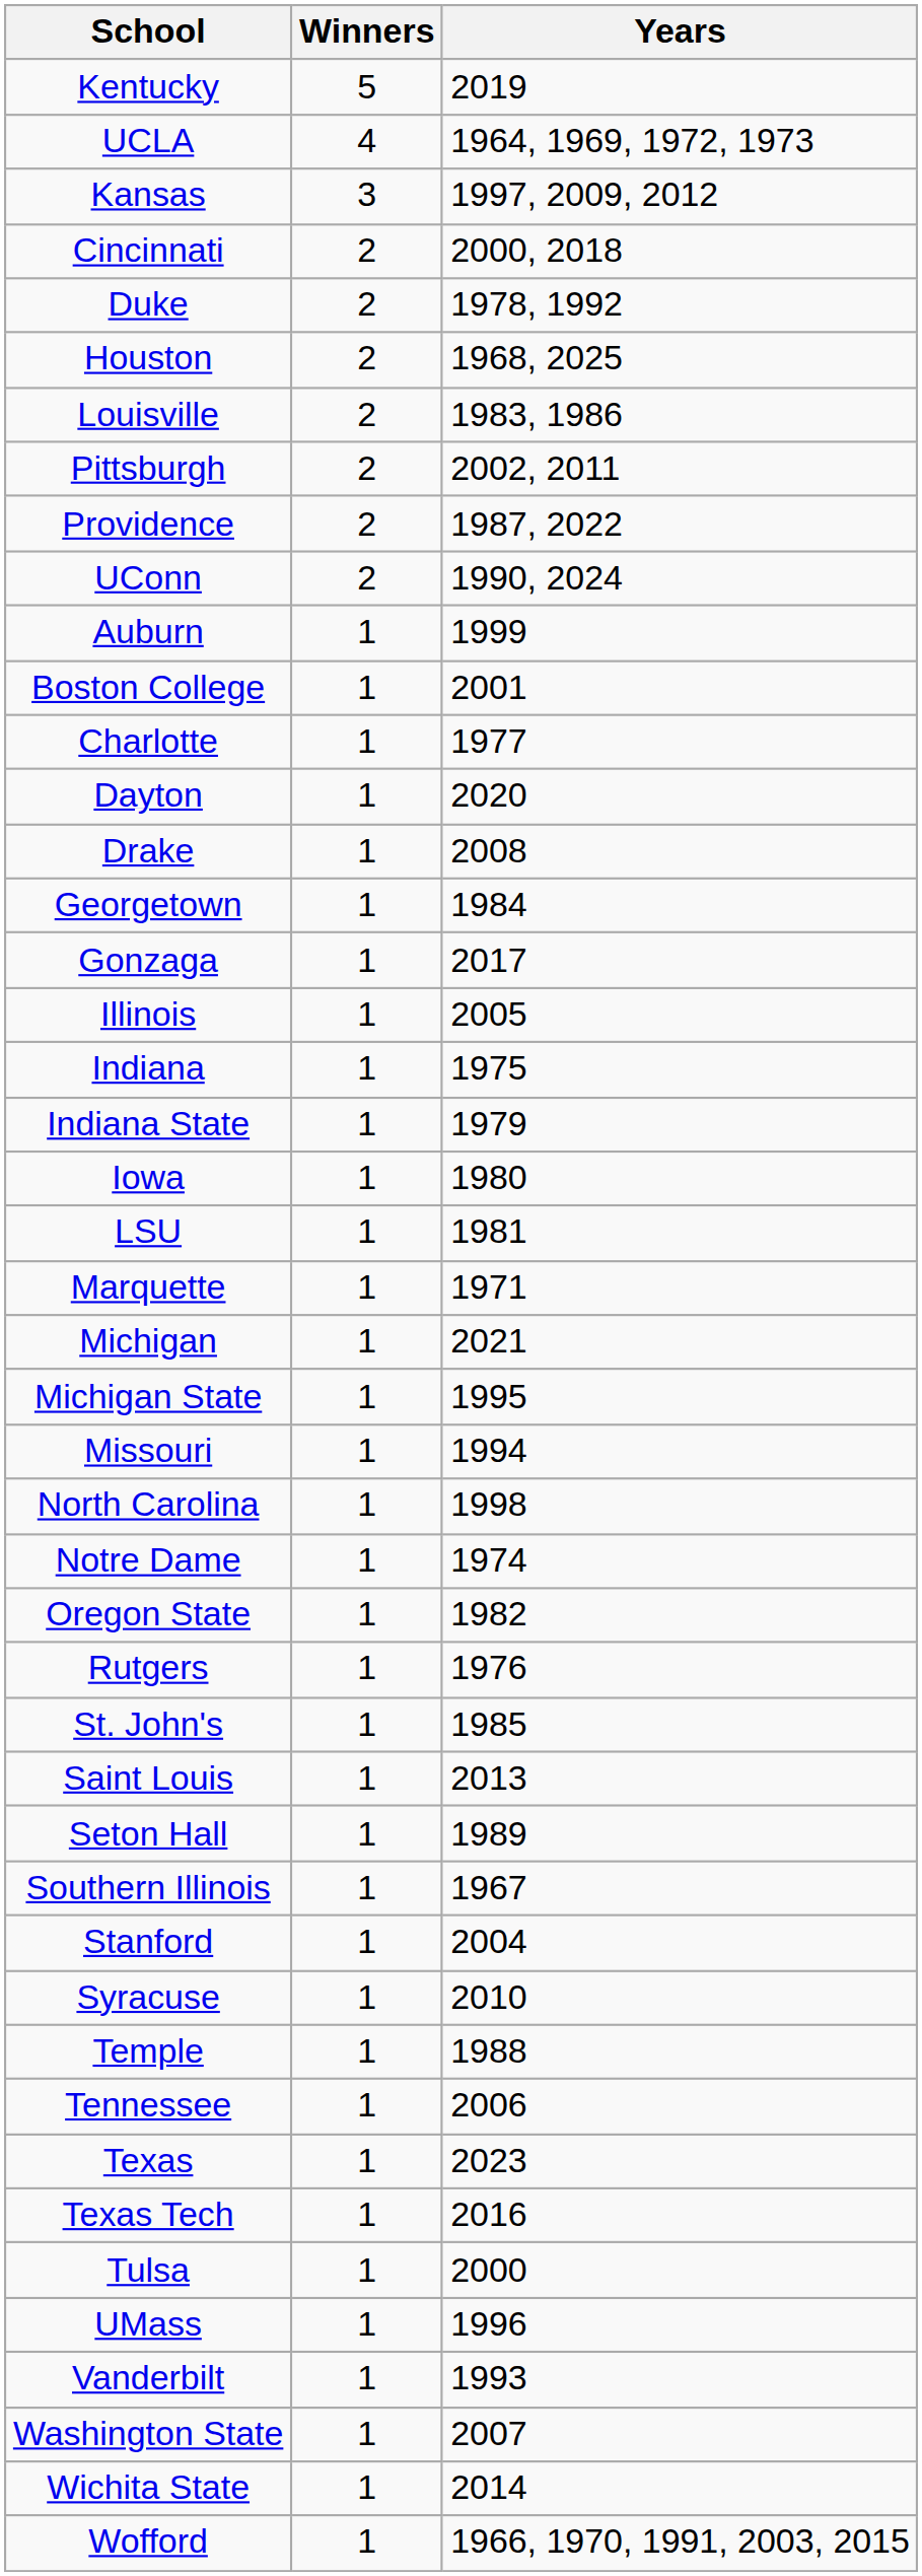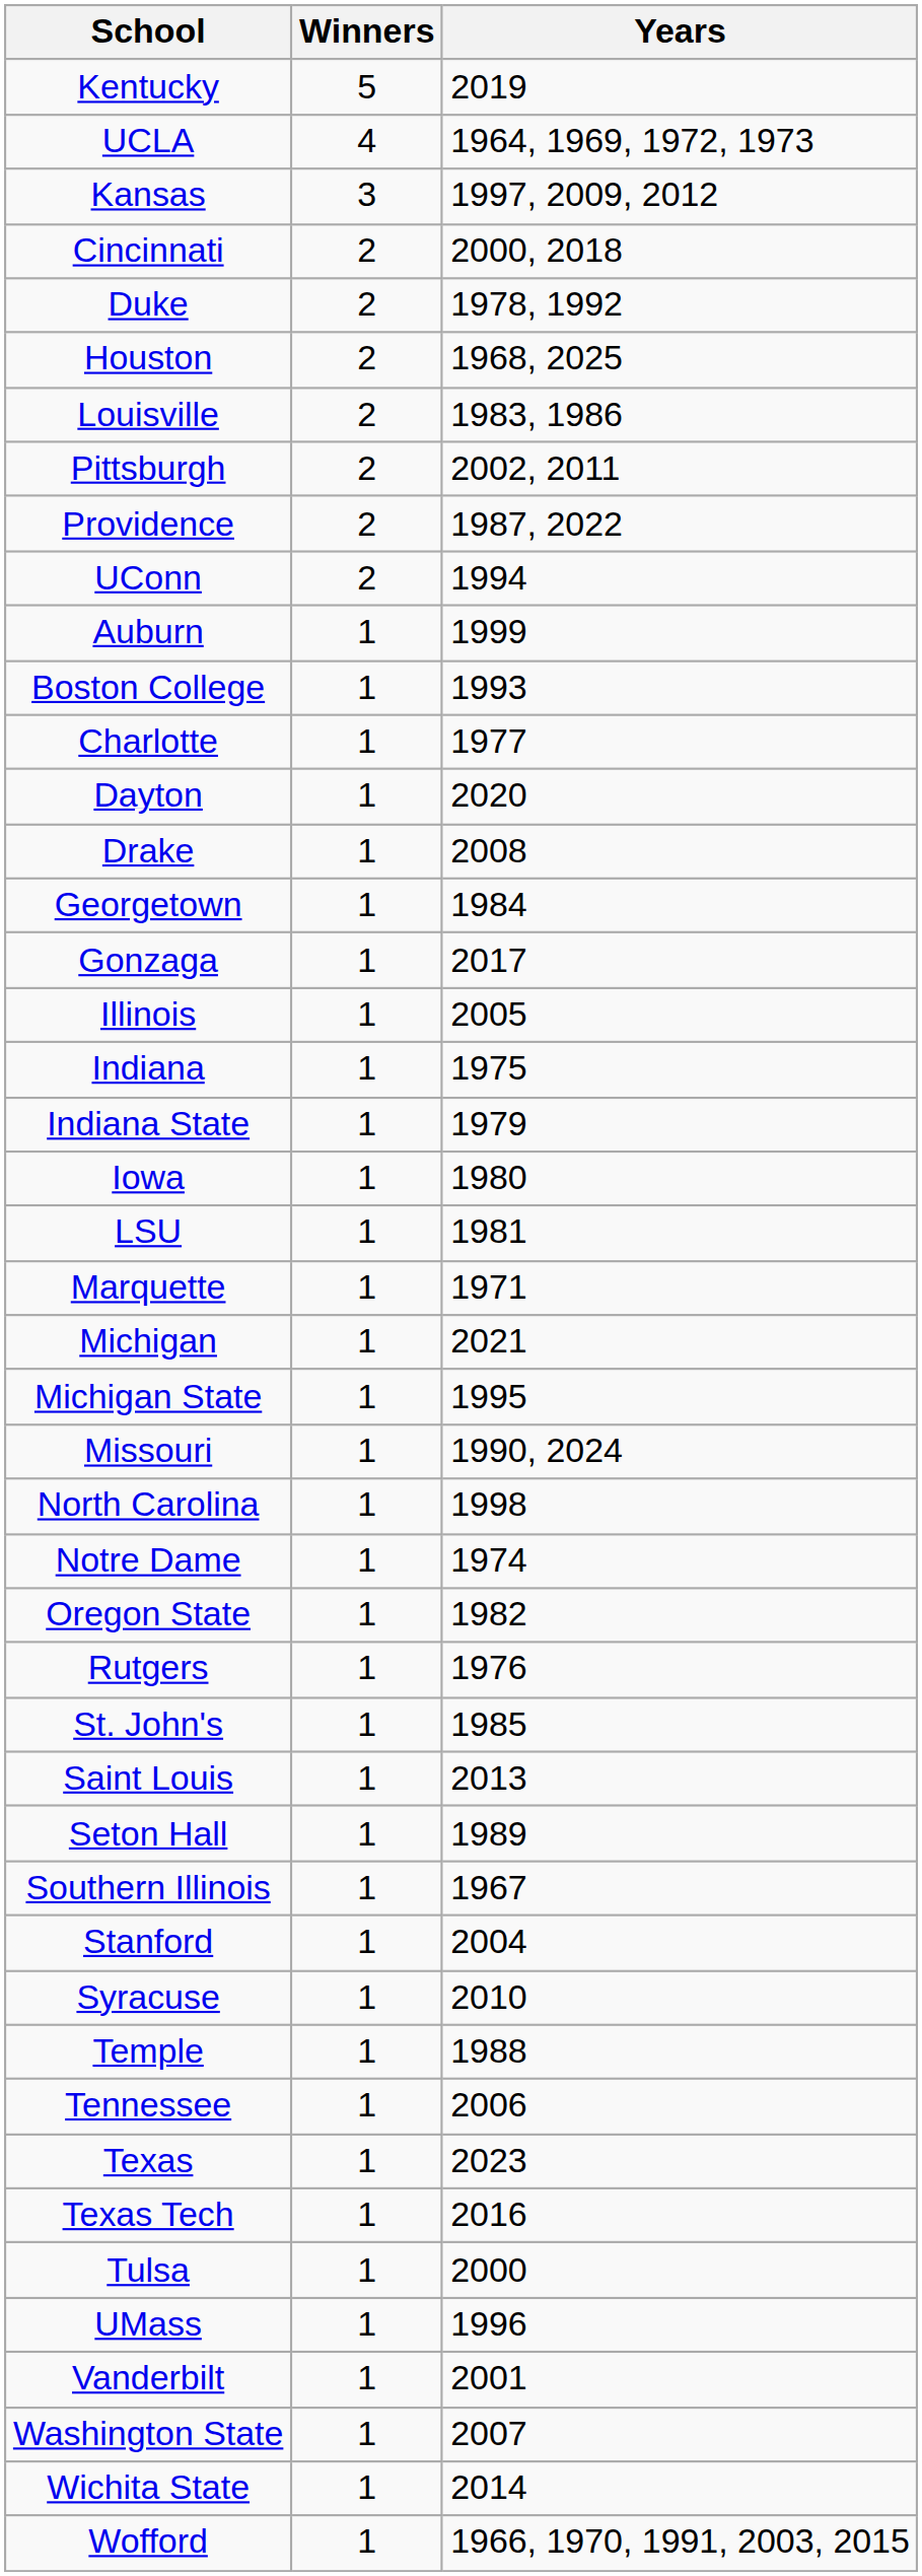UConn | Years: 1990, 2024 -> 1994
Boston College | Years: 2001 -> 1993
Missouri | Years: 1994 -> 1990, 2024
Vanderbilt | Years: 1993 -> 2001
